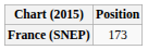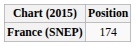France (SNEP) | Position: 173 -> 174
